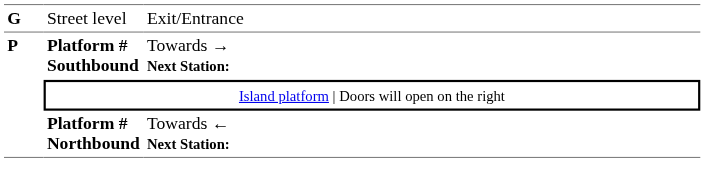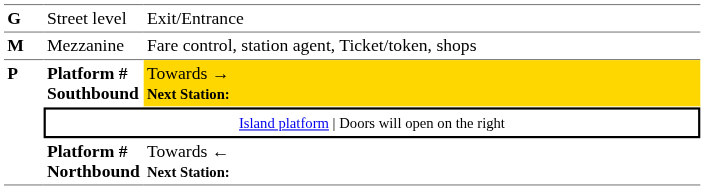+ row: M | Mezzanine | Fare control, station agent, Ticket/token, shops
Platform # Southbound | column 3: no background -> gold background
